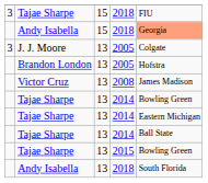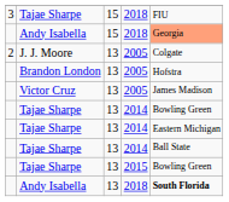J. J. Moore | column 1: 3 -> 2
Victor Cruz | column 4: 2008 -> 2005
Andy Isabella / 13 | column 5: normal -> bold
